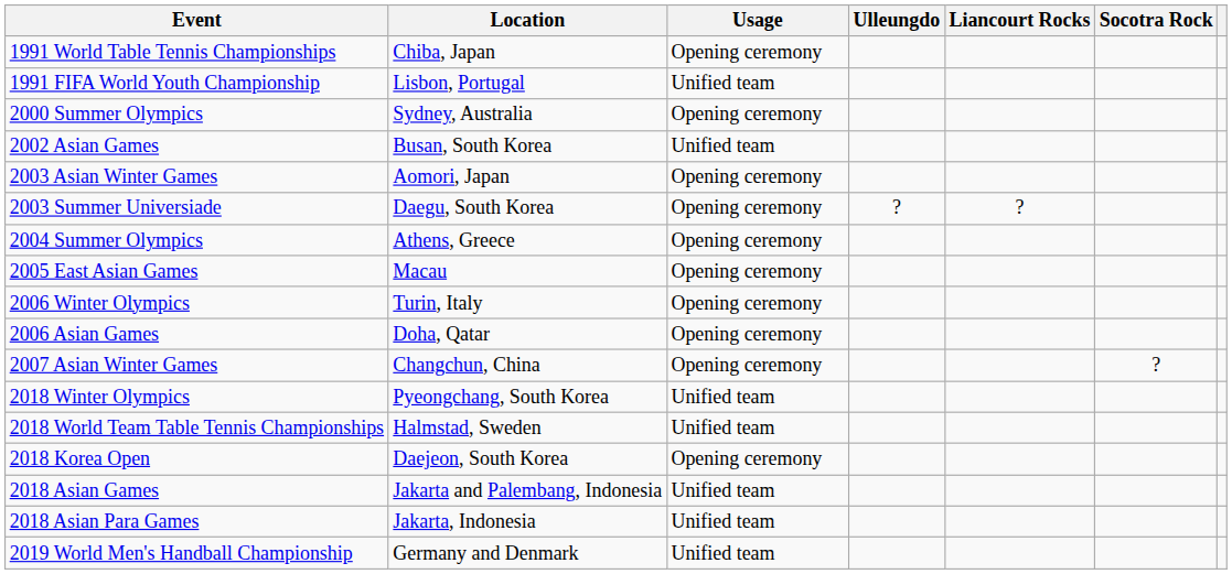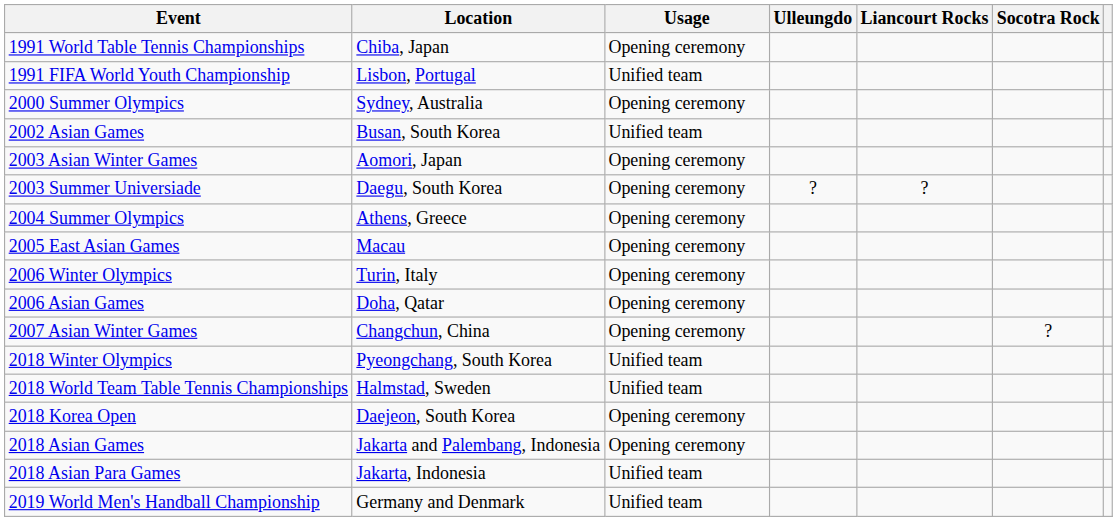2018 Asian Games | Usage: Unified team -> Opening ceremony
